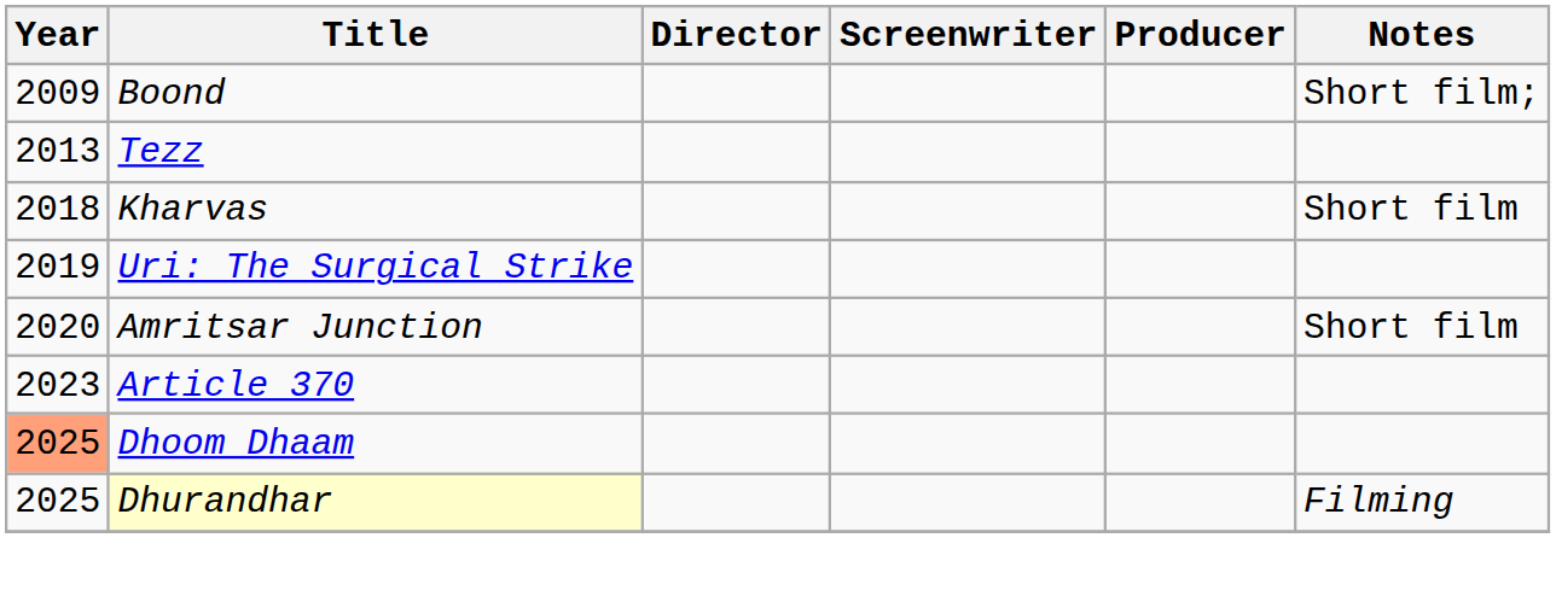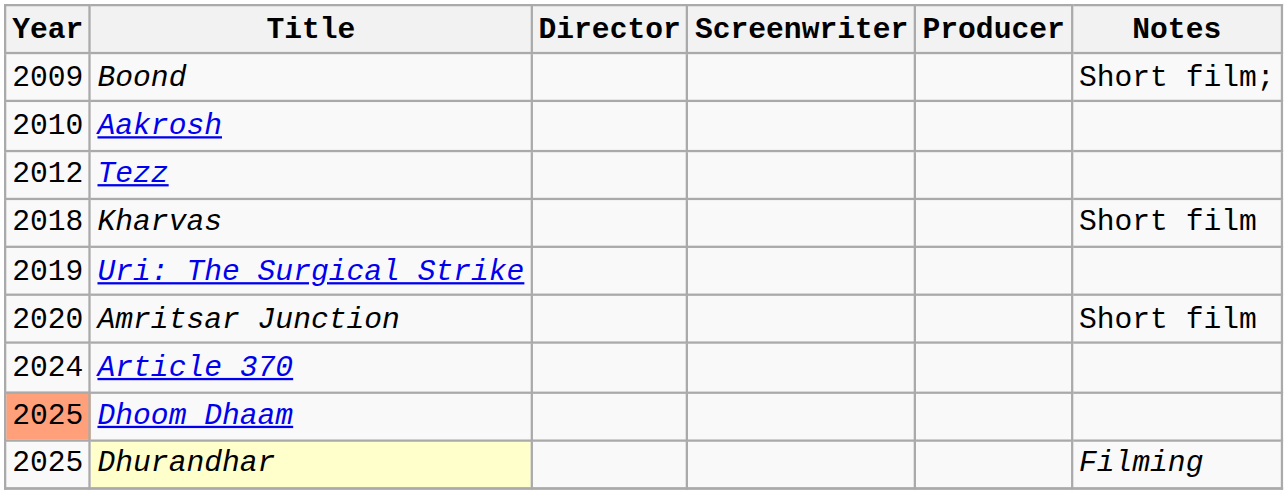+ row: 2010 | Aakrosh
Tezz | Year: 2013 -> 2012
Article 370 | Year: 2023 -> 2024
